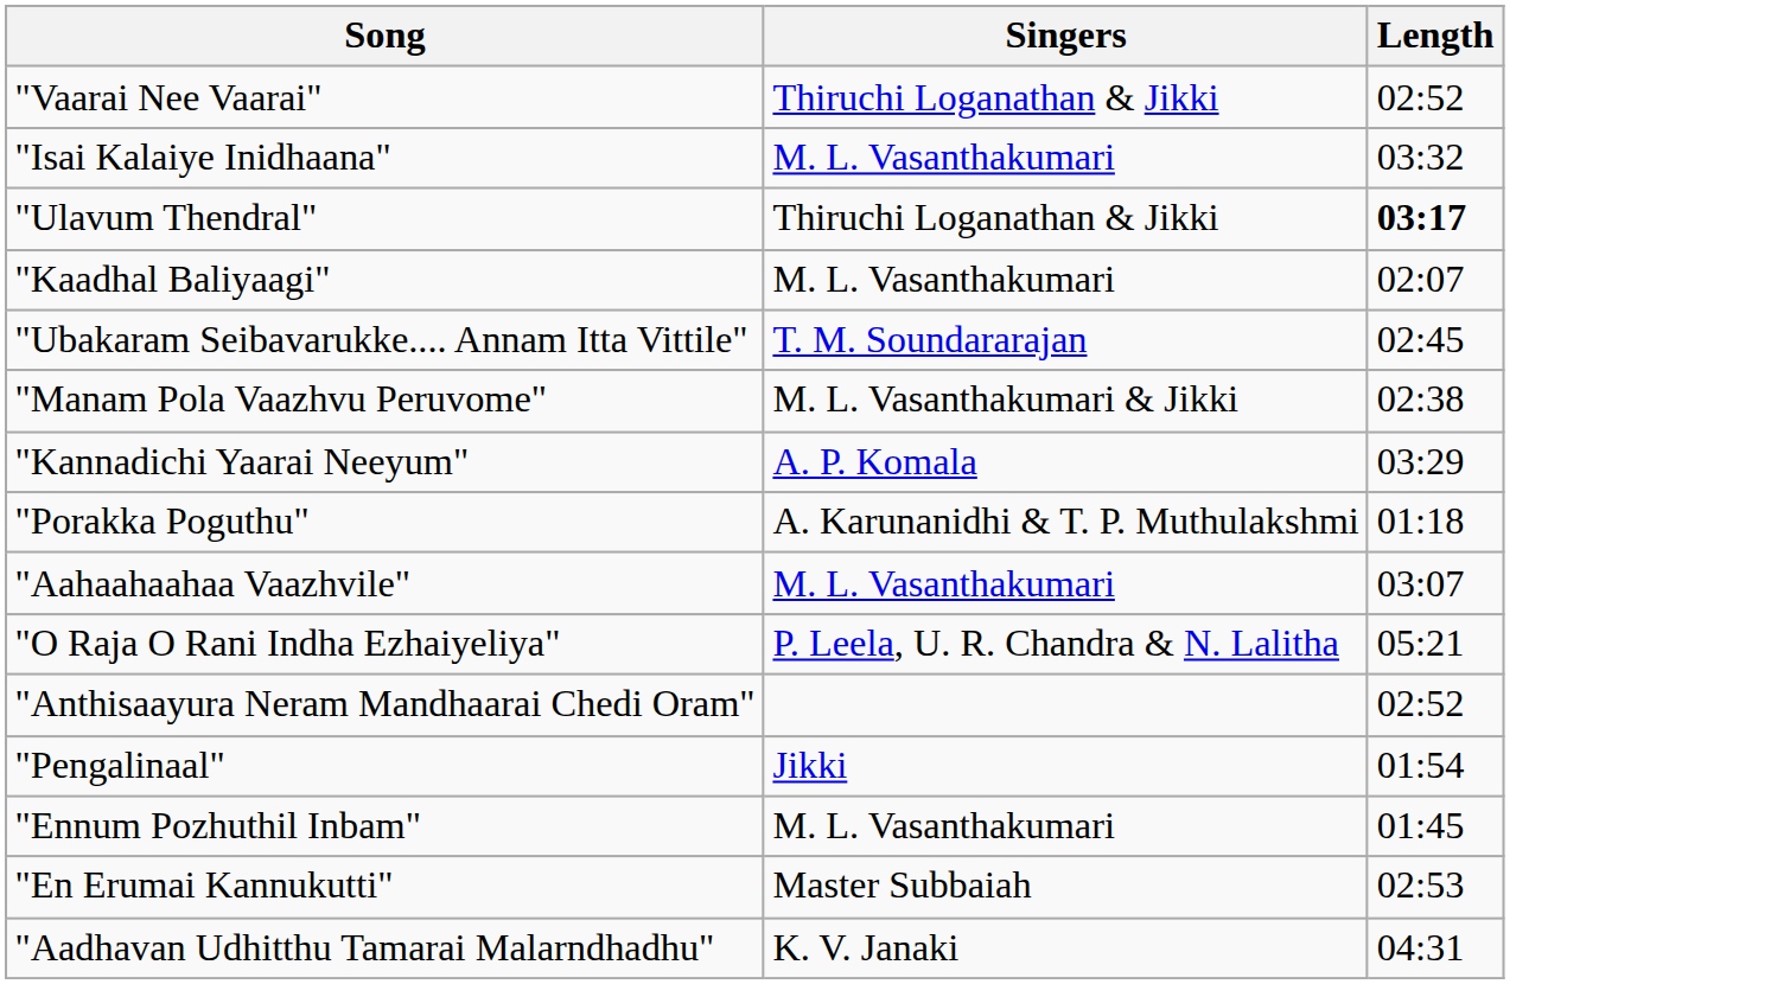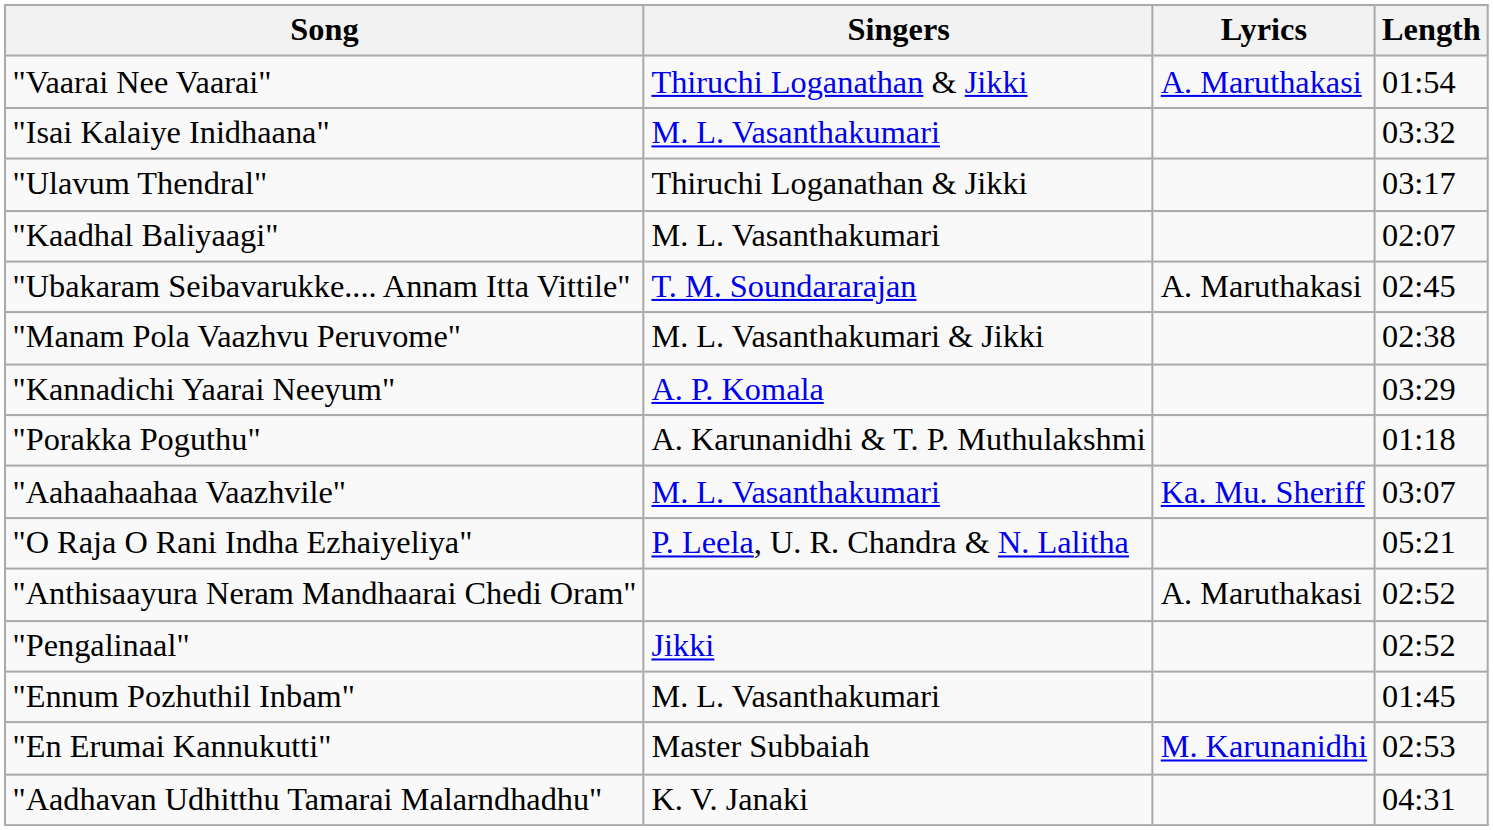+ column: Lyrics | A. Maruthakasi | A. Maruthakasi | Ka. Mu. Sheriff | A. Maruthakasi | M. Karunanidhi
"Vaarai Nee Vaarai" | Length: 02:52 -> 01:54
"Ulavum Thendral" | Length: bold -> normal
"Pengalinaal" | Length: 01:54 -> 02:52
